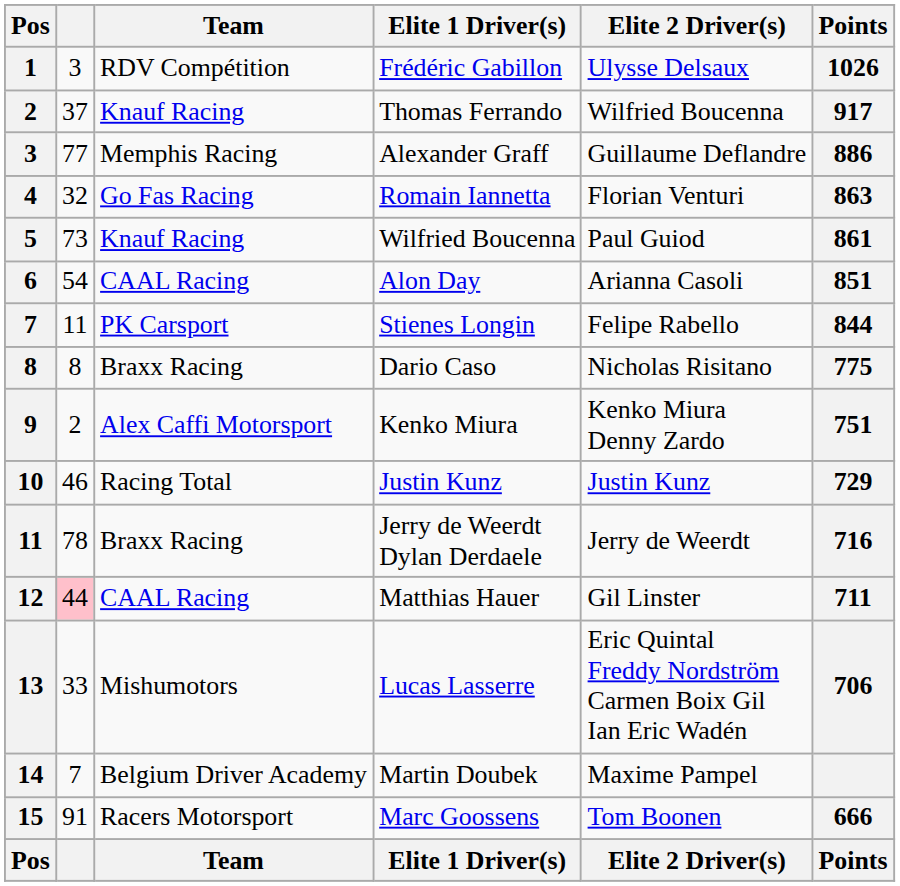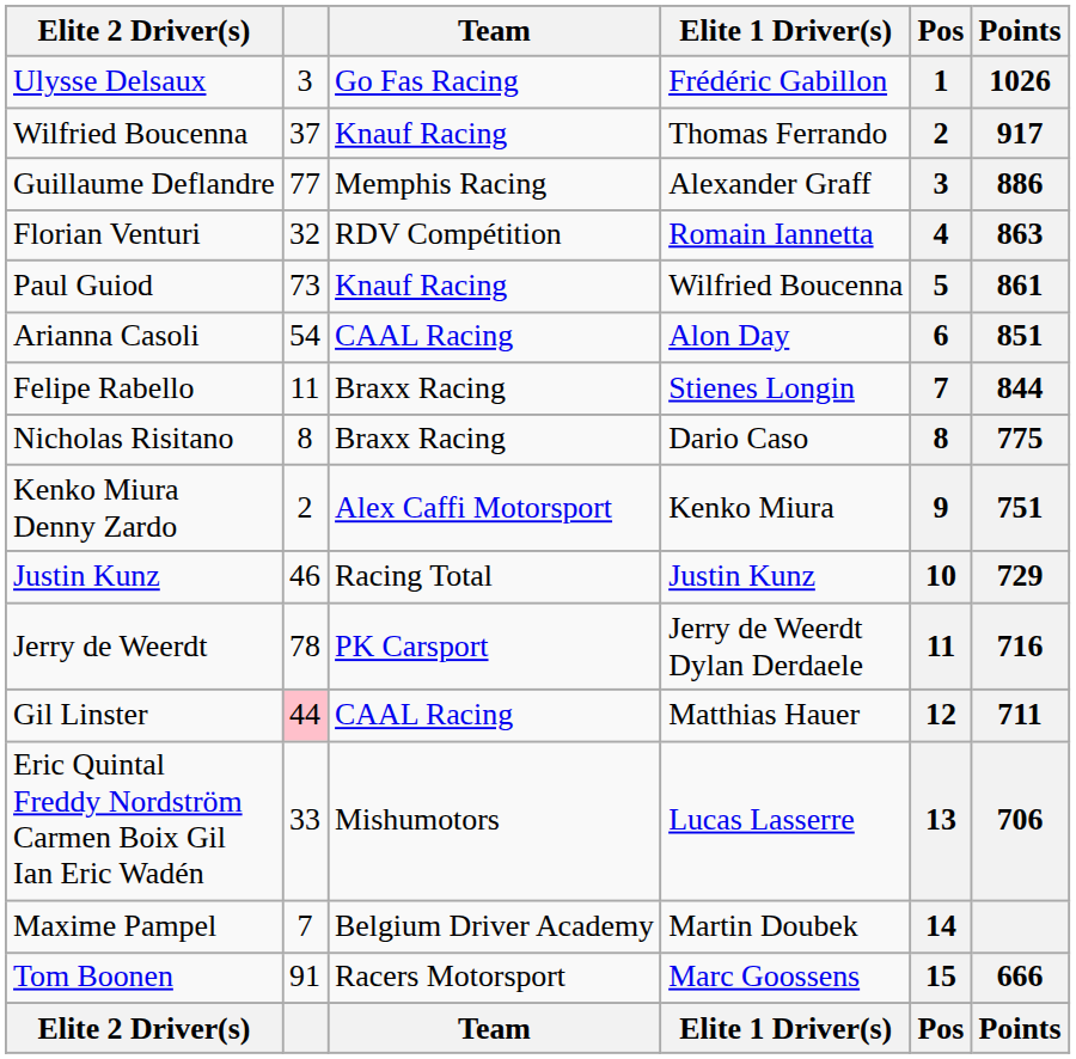columns swapped: Pos <-> Elite 2 Driver(s)
Frédéric Gabillon | Team: RDV Compétition -> Go Fas Racing
Romain Iannetta | Team: Go Fas Racing -> RDV Compétition
Stienes Longin | Team: PK Carsport -> Braxx Racing
Jerry de Weerdt Dylan Derdaele | Team: Braxx Racing -> PK Carsport
